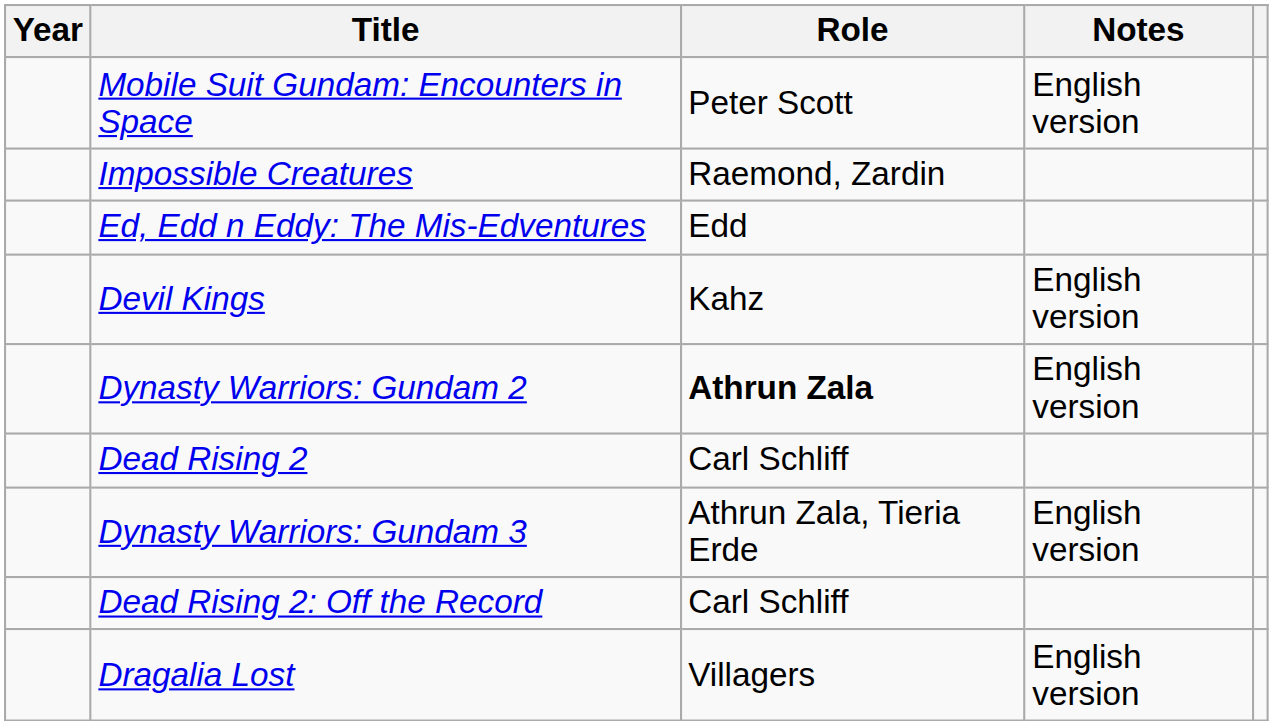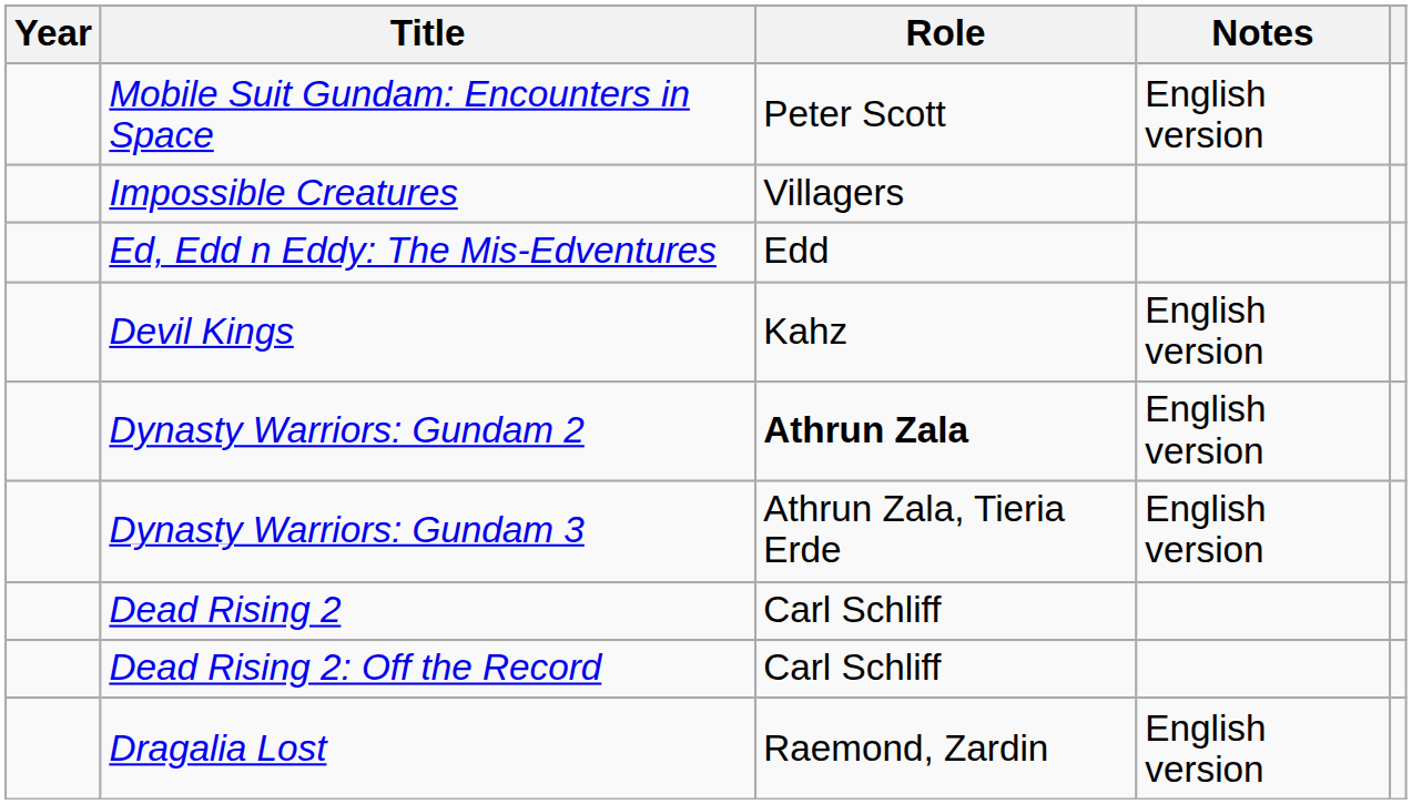Impossible Creatures | Role: Raemond, Zardin -> Villagers
rows swapped: Dead Rising 2 <-> Dynasty Warriors: Gundam 3
Dragalia Lost | Role: Villagers -> Raemond, Zardin
